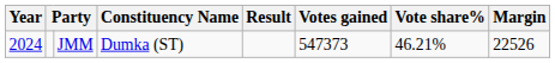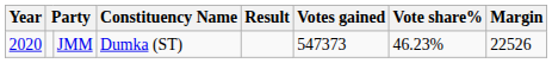JMM | Year: 2024 -> 2020
JMM | Vote share%: 46.21% -> 46.23%
